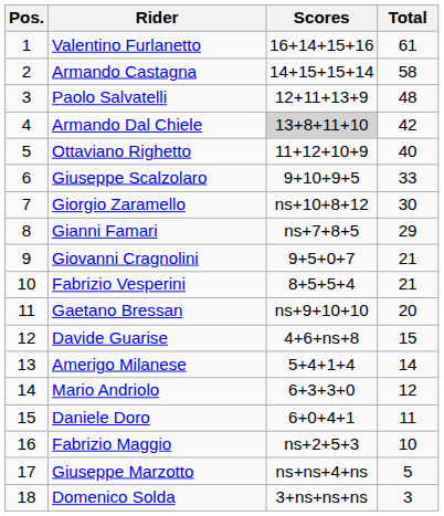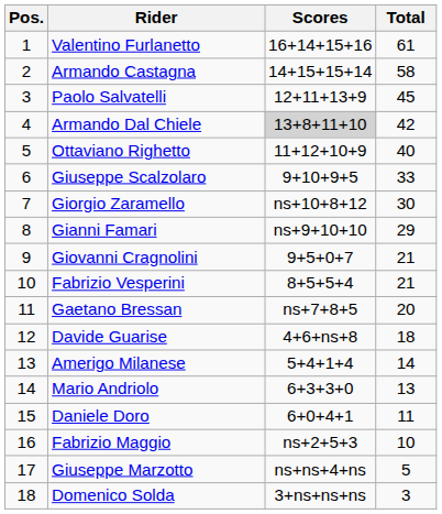Paolo Salvatelli | Total: 48 -> 45
Gianni Famari | Scores: ns+7+8+5 -> ns+9+10+10
Gaetano Bressan | Scores: ns+9+10+10 -> ns+7+8+5
Davide Guarise | Total: 15 -> 18
Mario Andriolo | Total: 12 -> 13
